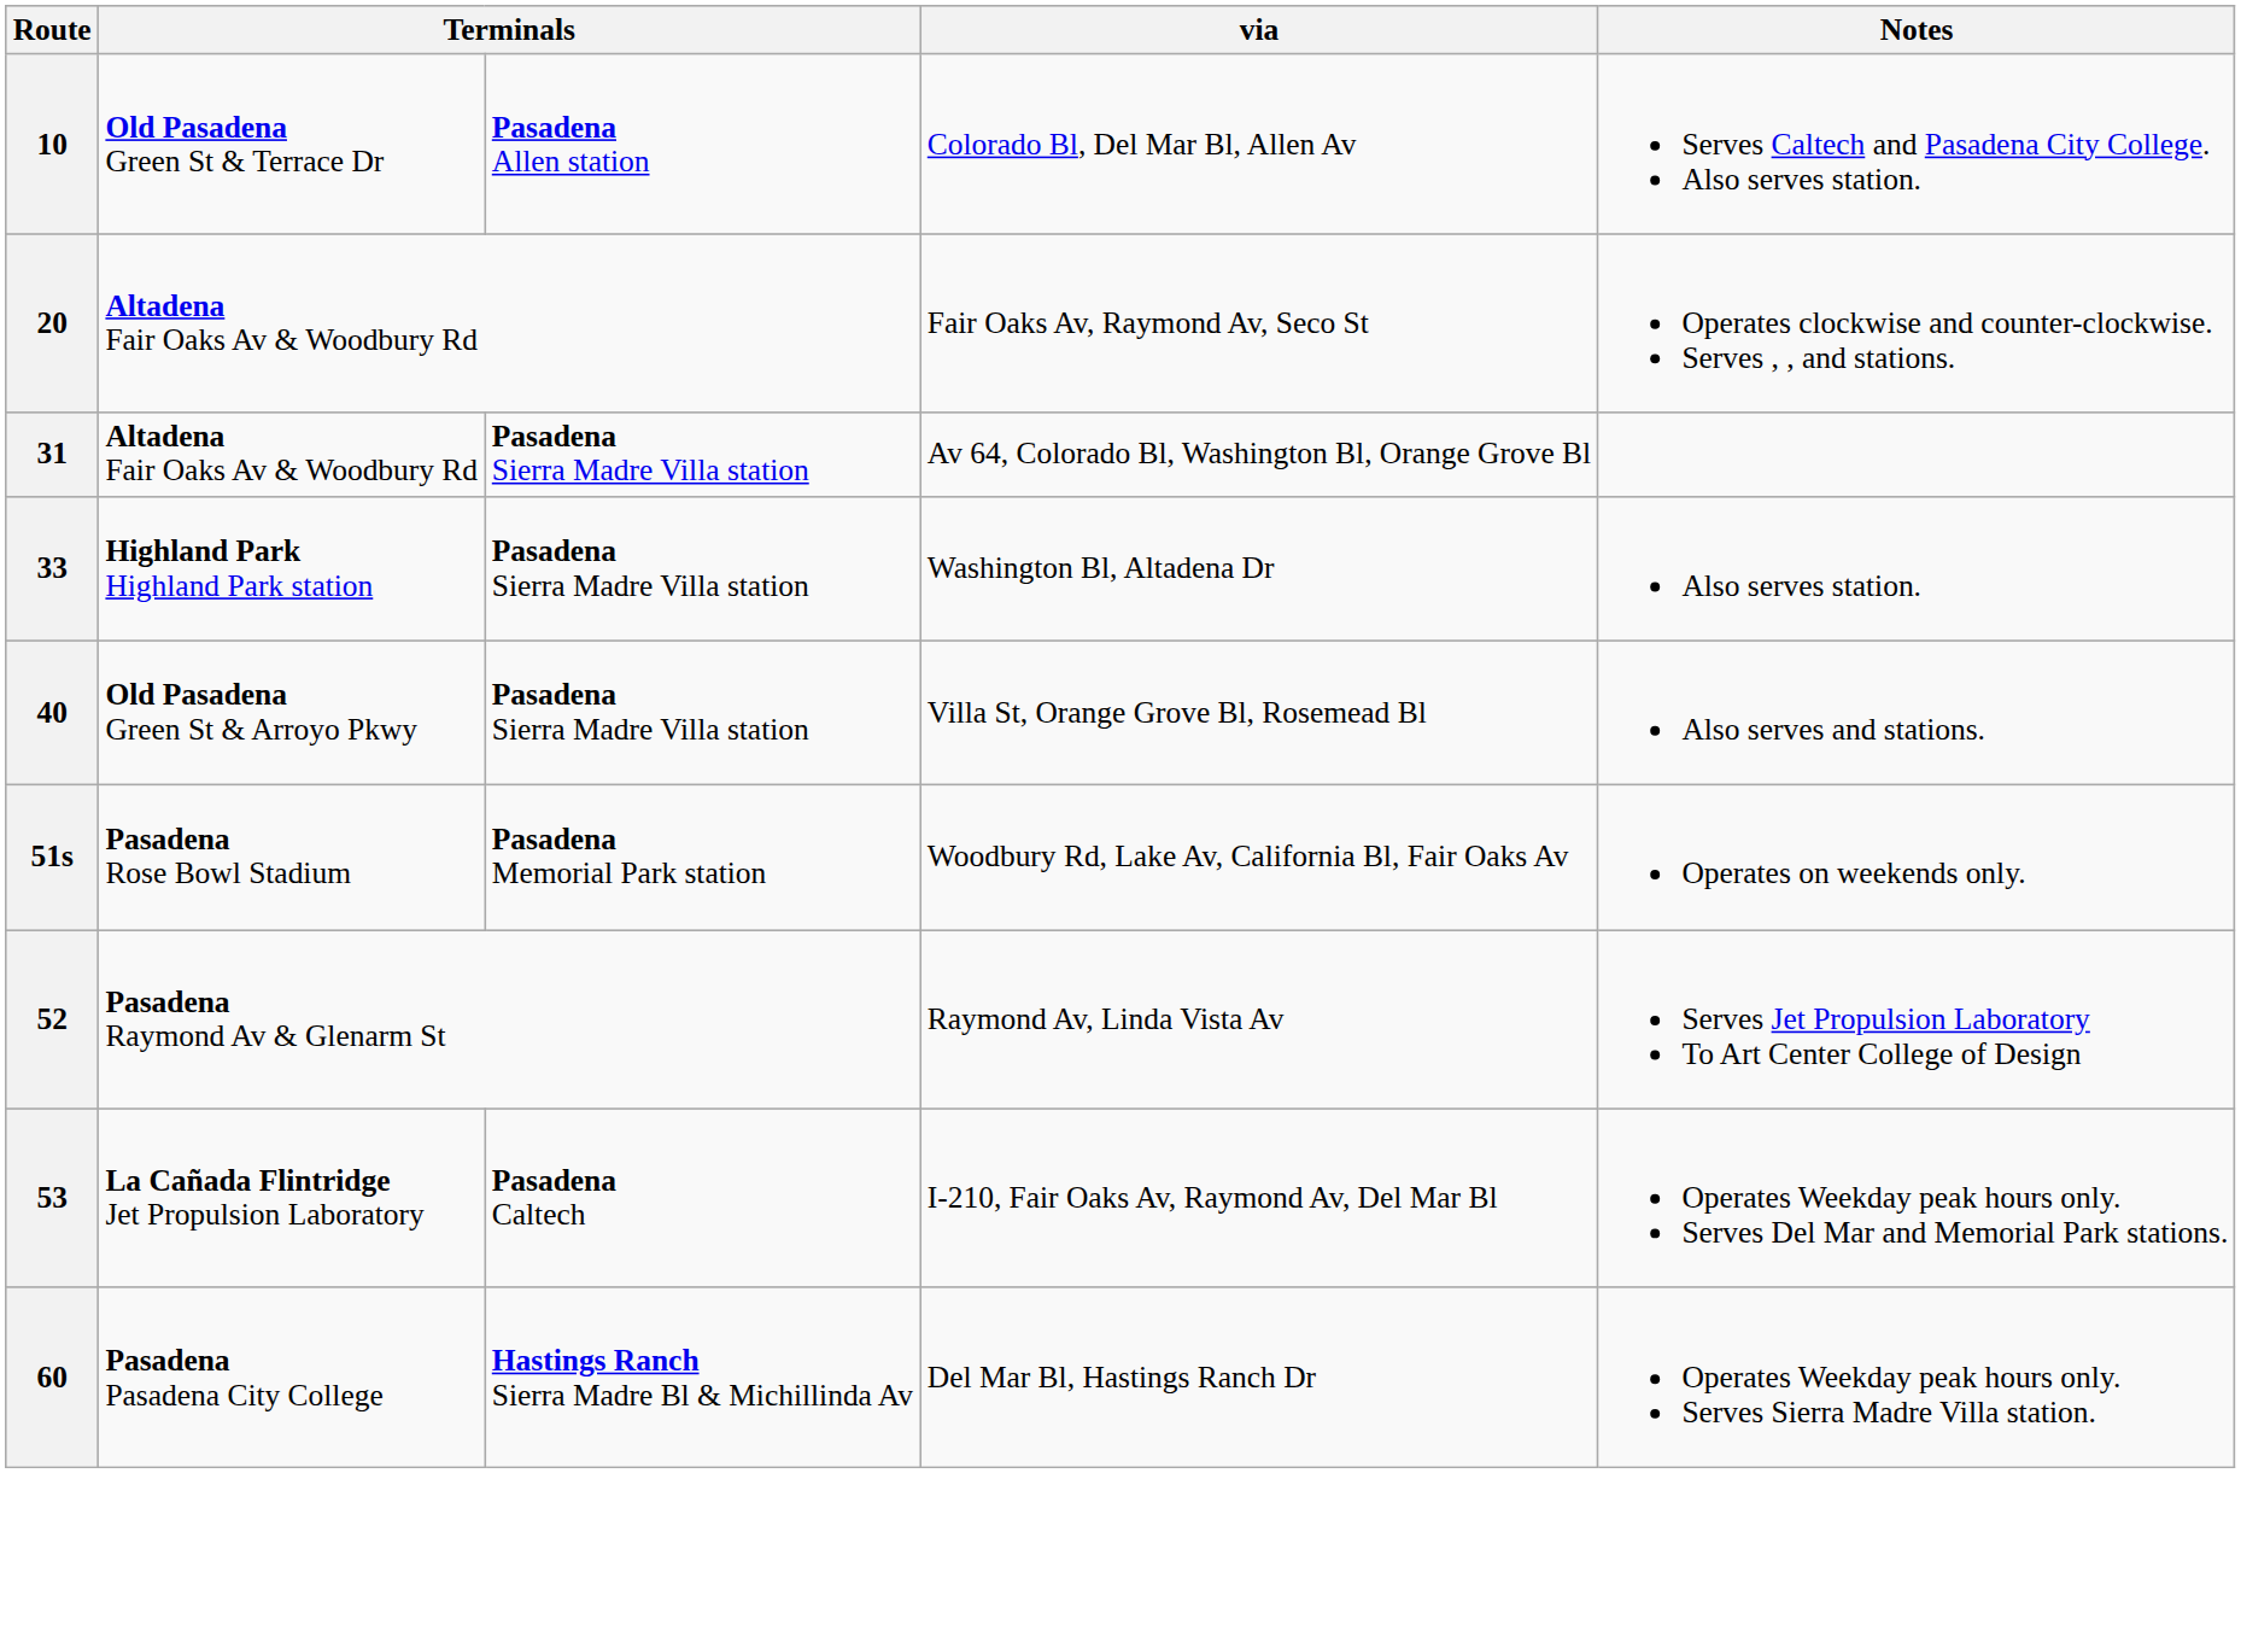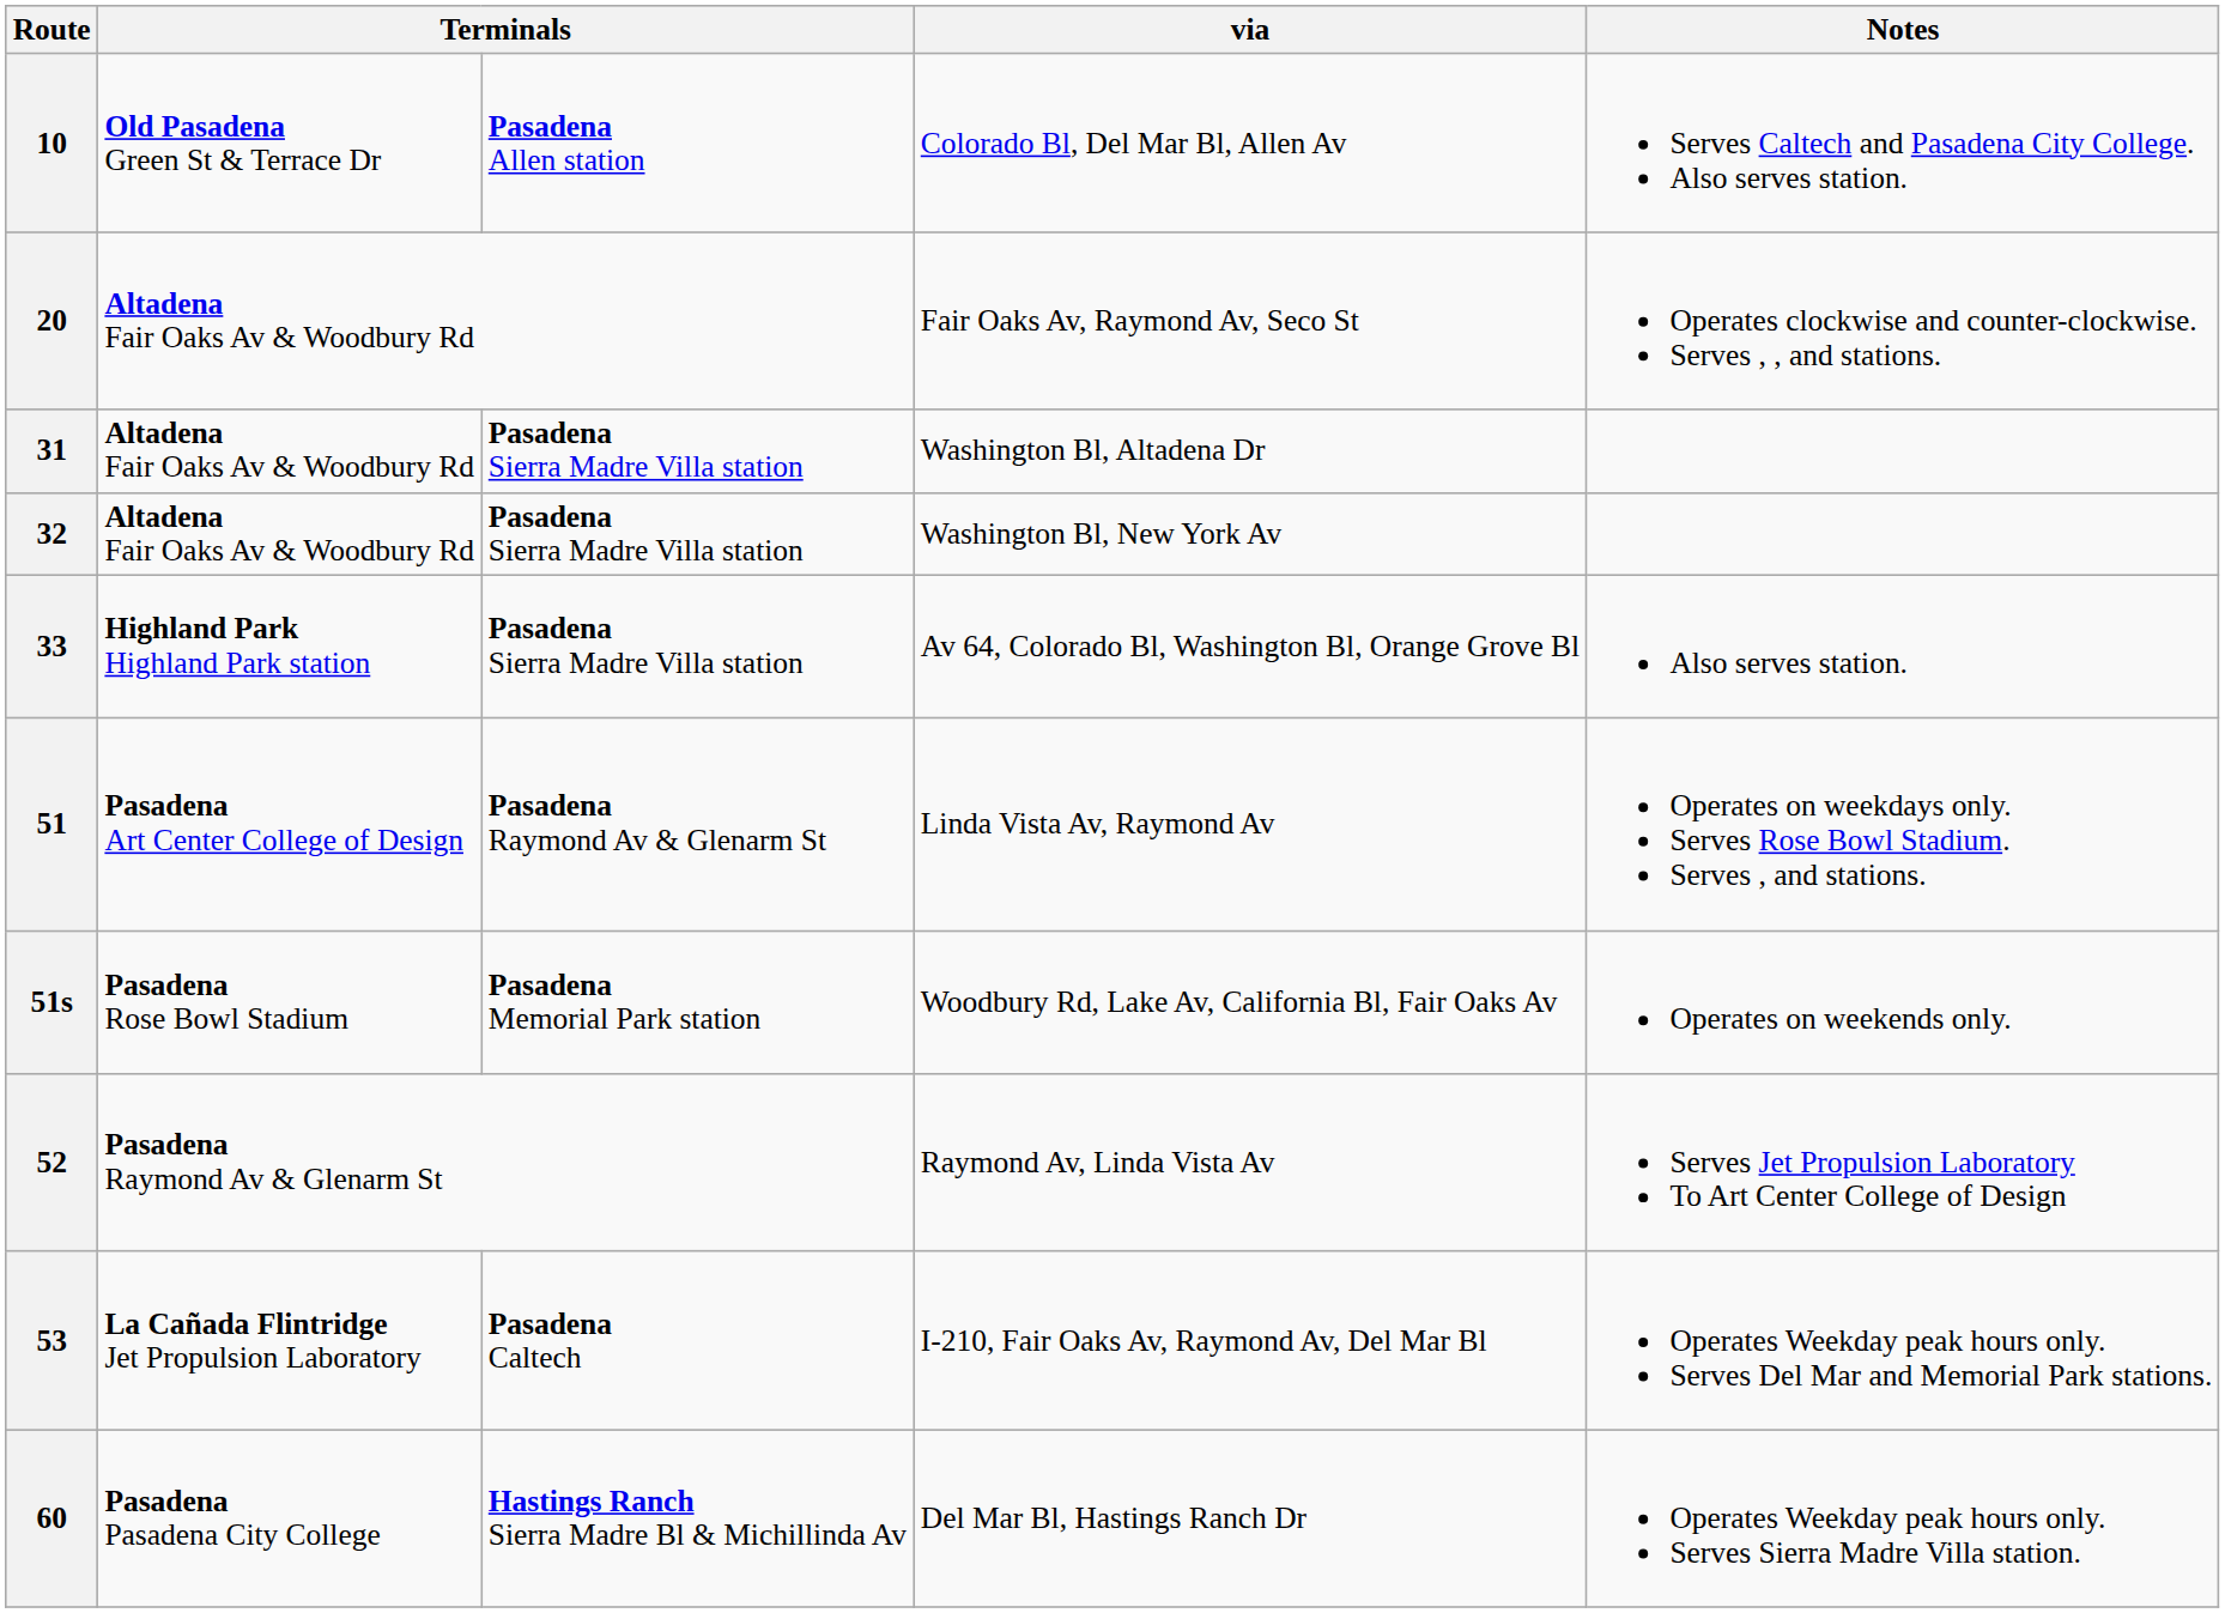31 | via: Av 64, Colorado Bl, Washington Bl, Orange Grove Bl -> Washington Bl, Altadena Dr
+ row: 32 | Altadena Fair Oaks Av & Woodbury Rd | Pasadena Sierra Madre Villa station | Washington Bl, New York Av
33 | via: Washington Bl, Altadena Dr -> Av 64, Colorado Bl, Washington Bl, Orange Grove Bl
- row: 40 | Old Pasadena Green St & Arroyo Pkwy | Pasadena Sierra Madre Villa station | Villa St, Orange Grove Bl, Rosemead Bl | Also serves and stations.
+ row: 51 | Pasadena Art Center College of Design | Pasadena Raymond Av & Glenarm St | Linda Vista Av, Raymond Av | Operates on weekdays only. Serves Rose Bowl Stadium. Serves , and stations.
